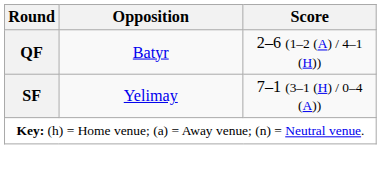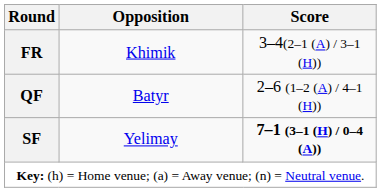+ row: FR | Khimik | 3–4(2–1 (A) / 3–1 (H))
SF | Score: normal -> bold
